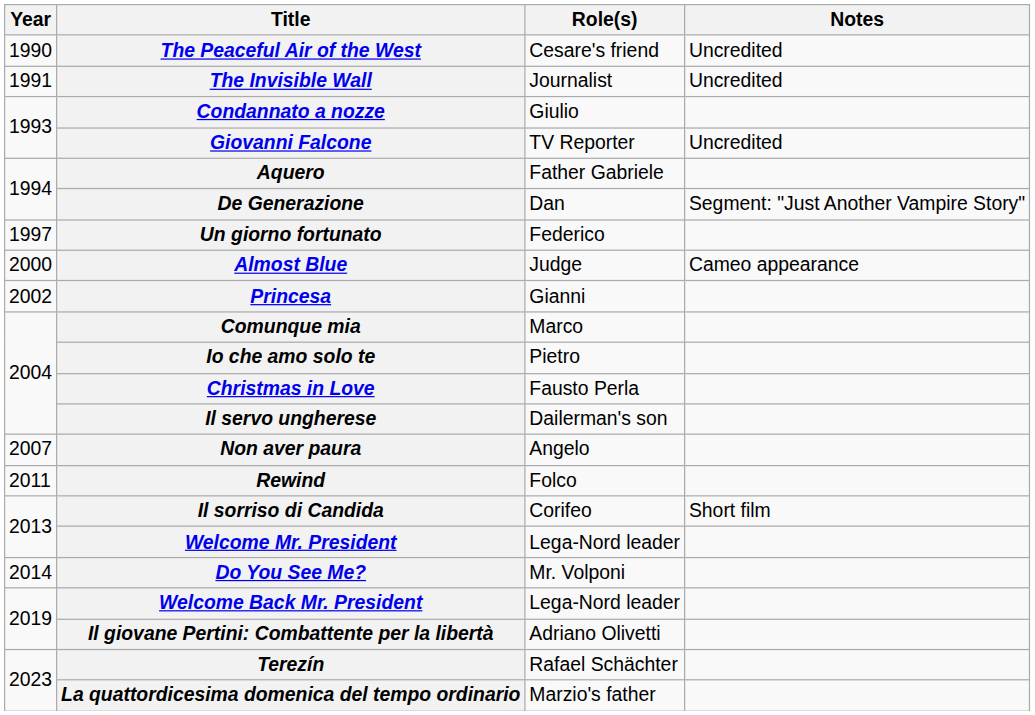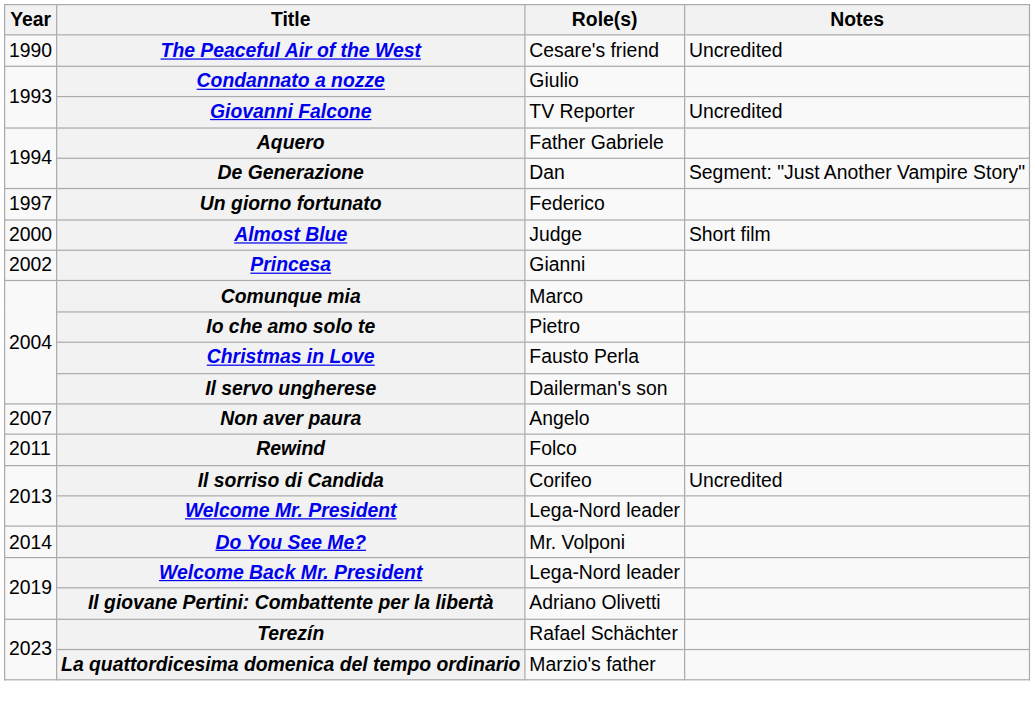- row: 1991 | The Invisible Wall | Journalist | Uncredited
Almost Blue | Notes: Cameo appearance -> Short film
Il sorriso di Candida | Notes: Short film -> Uncredited
